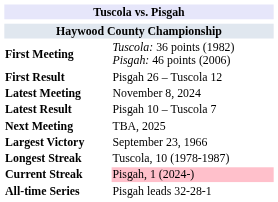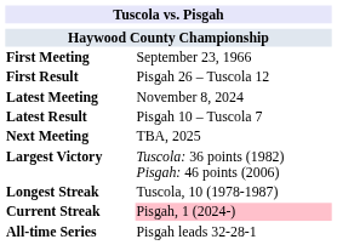First Meeting | column 2: Tuscola: 36 points (1982) Pisgah: 46 points (2006) -> September 23, 1966
Largest Victory | column 2: September 23, 1966 -> Tuscola: 36 points (1982) Pisgah: 46 points (2006)
